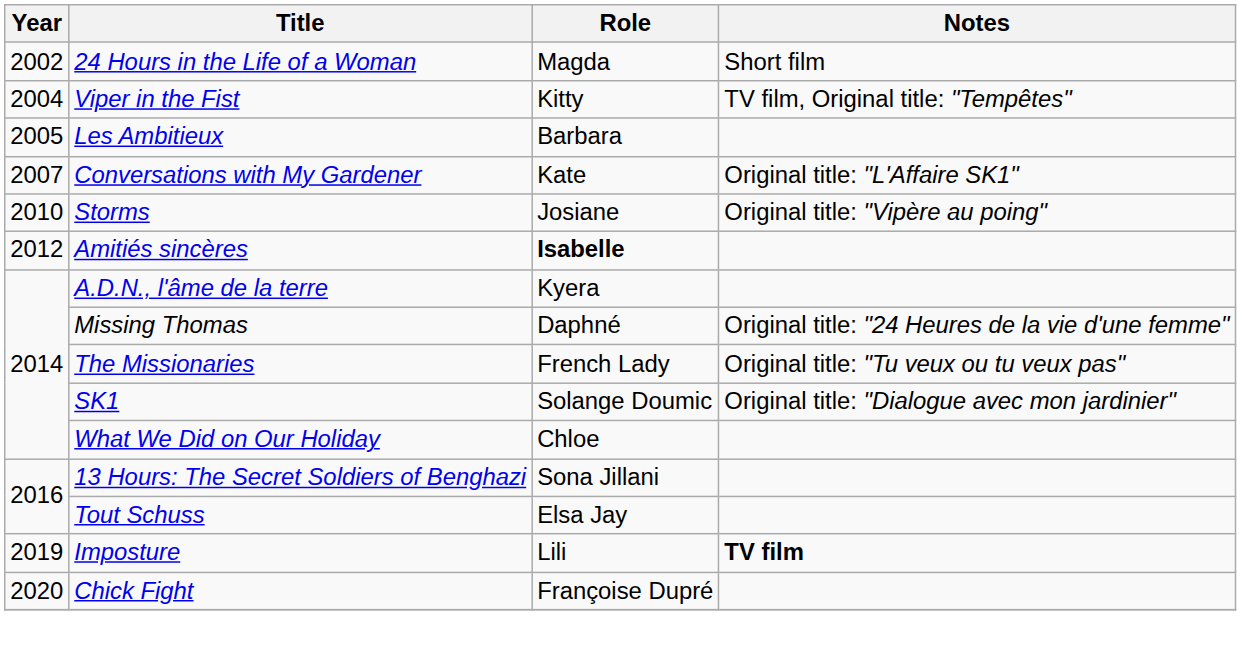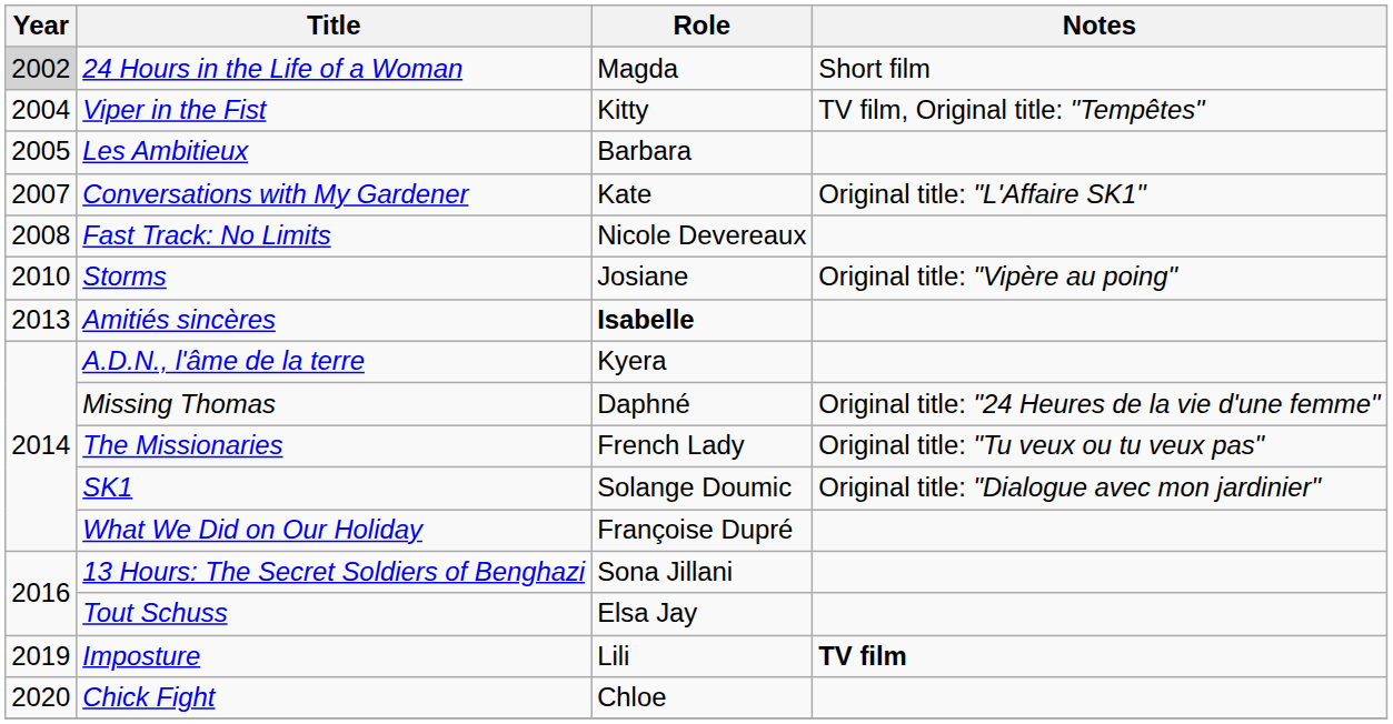24 Hours in the Life of a Woman | Year: no background -> lightgrey background
+ row: 2008 | Fast Track: No Limits | Nicole Devereaux
Amitiés sincères | Year: 2012 -> 2013
What We Did on Our Holiday | Role: Chloe -> Françoise Dupré
Chick Fight | Role: Françoise Dupré -> Chloe
